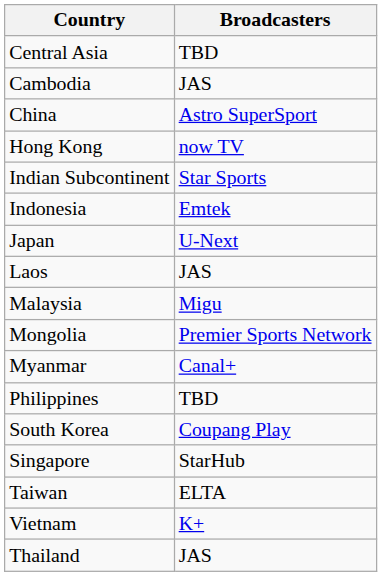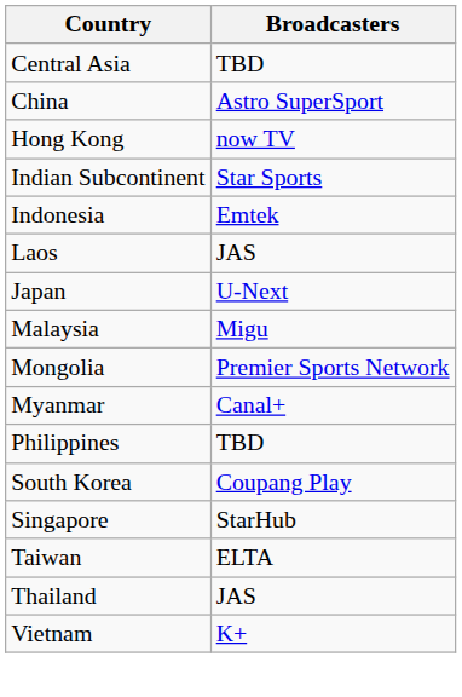- row: Cambodia | JAS
rows swapped: Japan <-> Laos
rows swapped: Thailand <-> Vietnam
